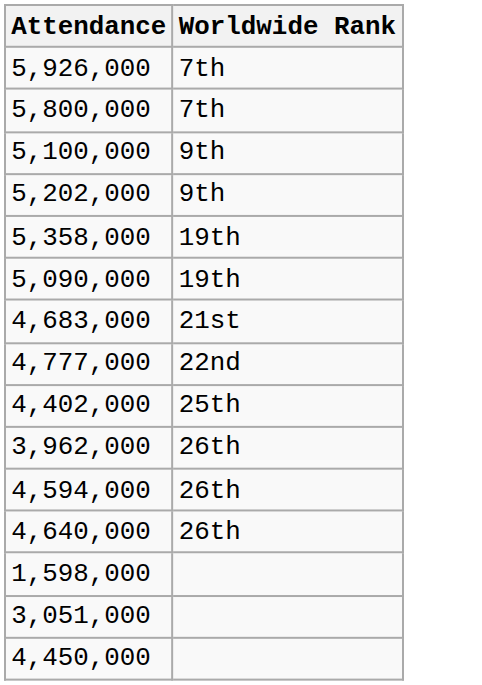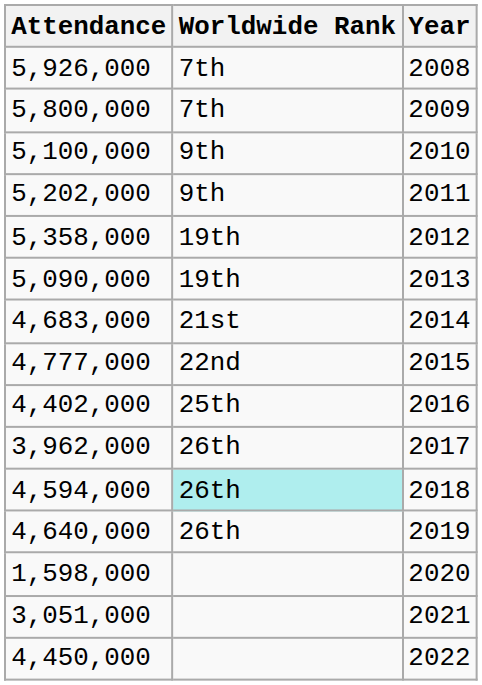+ column: Year | 2008 | 2009 | 2010 | 2011 | 2012 | 2013 | 2014 | 2015 | 2016 | 2017 | 2018 | 2019 | 2020 | 2021 | 2022
4,594,000 | Worldwide Rank: no background -> paleturquoise background
